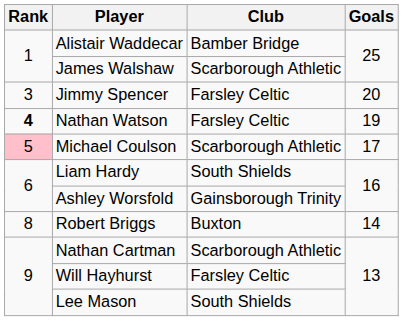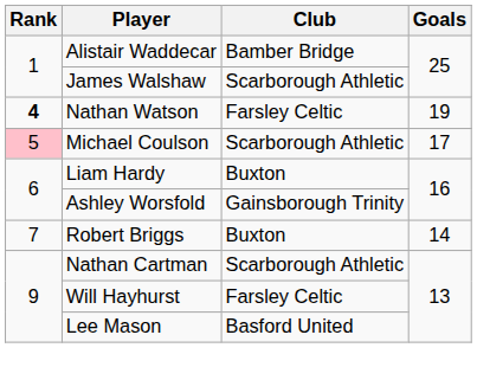- row: 3 | Jimmy Spencer | Farsley Celtic | 20
Liam Hardy | Club: South Shields -> Buxton
Robert Briggs | Rank: 8 -> 7
Lee Mason | Club: South Shields -> Basford United
